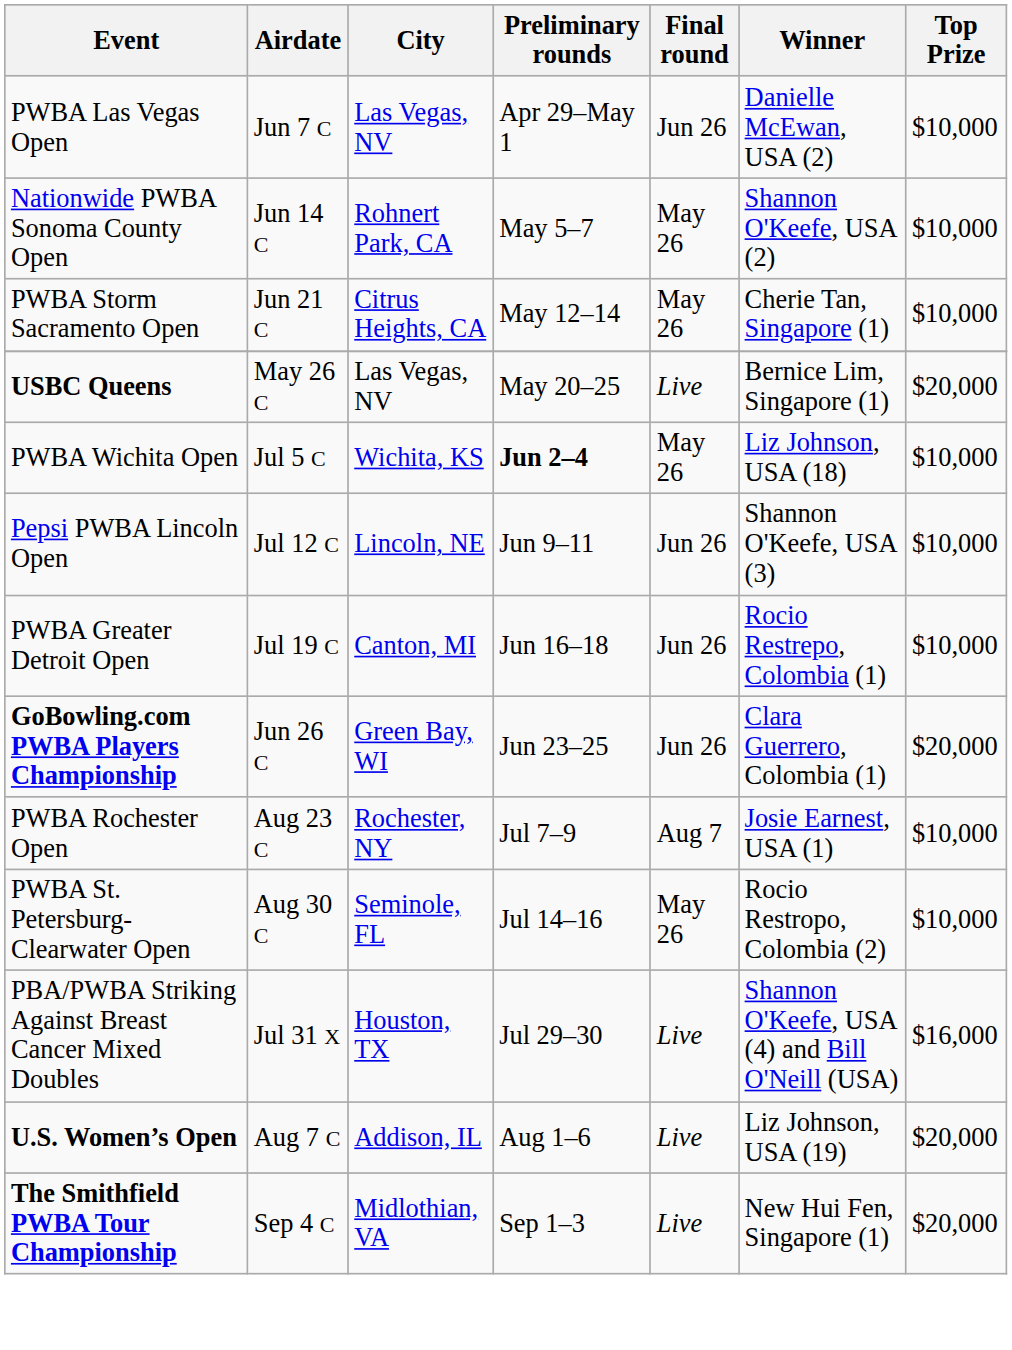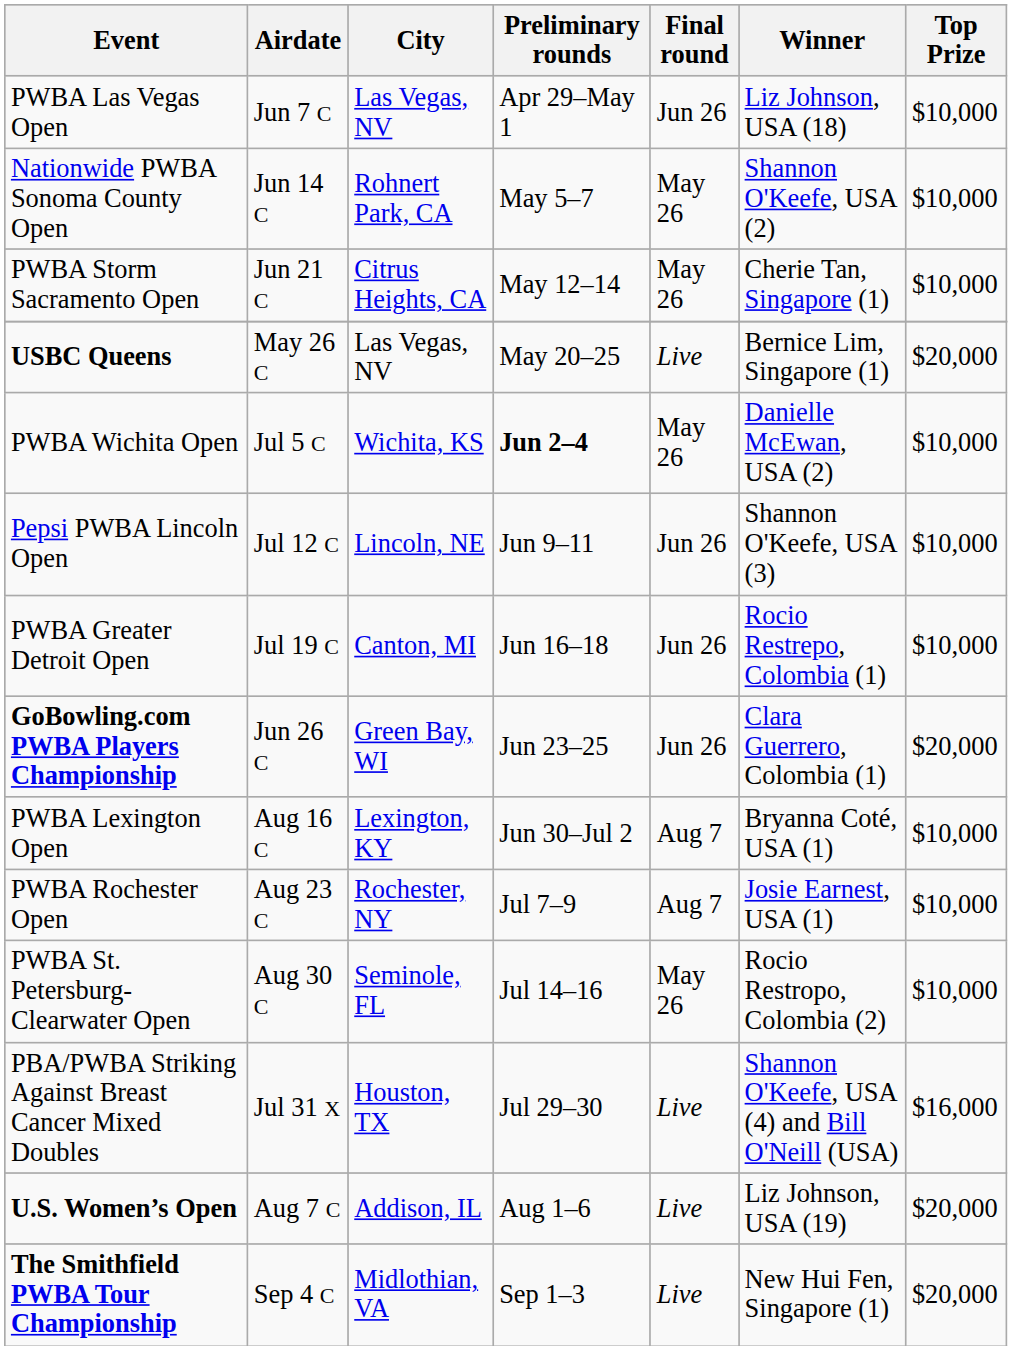PWBA Las Vegas Open | Winner: Danielle McEwan, USA (2) -> Liz Johnson, USA (18)
PWBA Wichita Open | Winner: Liz Johnson, USA (18) -> Danielle McEwan, USA (2)
+ row: PWBA Lexington Open | Aug 16 C | Lexington, KY | Jun 30–Jul 2 | Aug 7 | Bryanna Coté, USA (1) | $10,000
